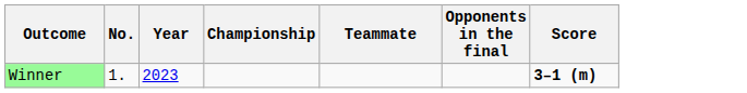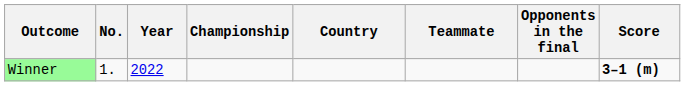+ column: Country
Winner | Year: 2023 -> 2022
